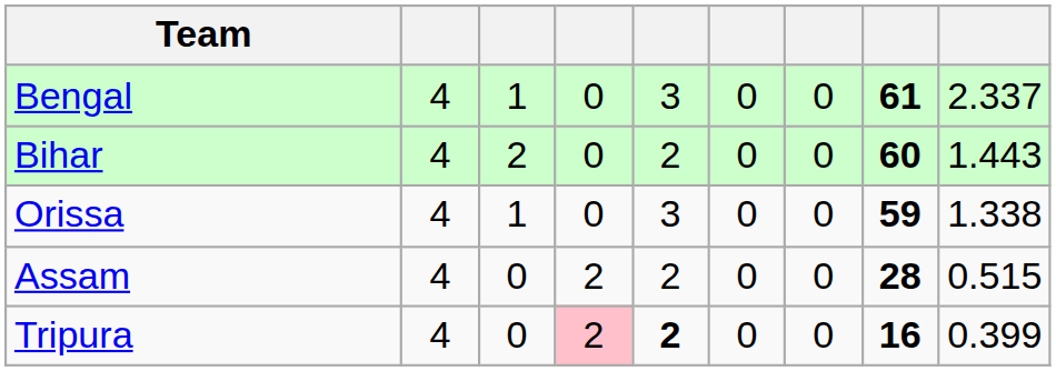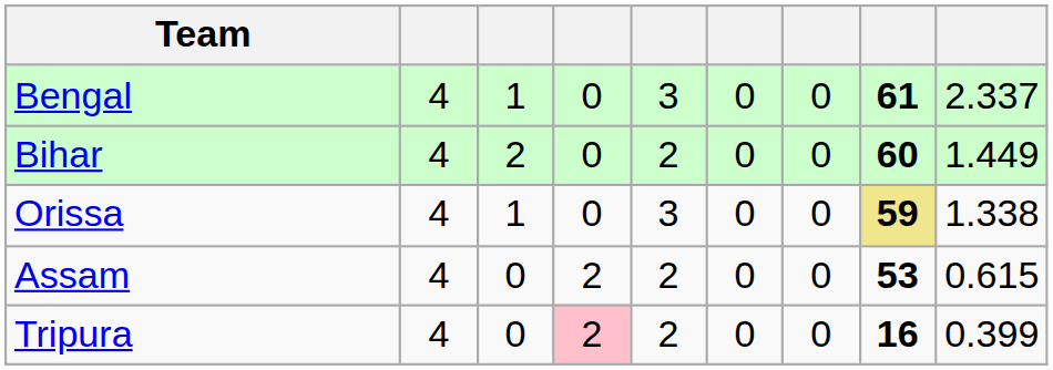Bihar | column 9: 1.443 -> 1.449
Orissa | column 8: no background -> khaki background
Assam | column 8: 28 -> 53
Assam | column 9: 0.515 -> 0.615
Tripura | column 5: bold -> normal
